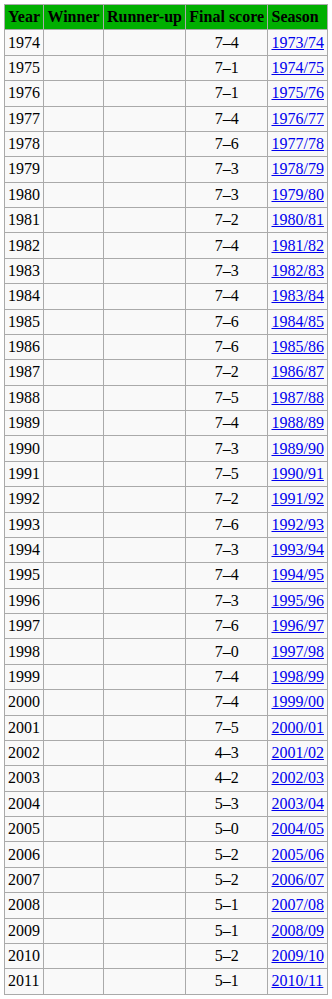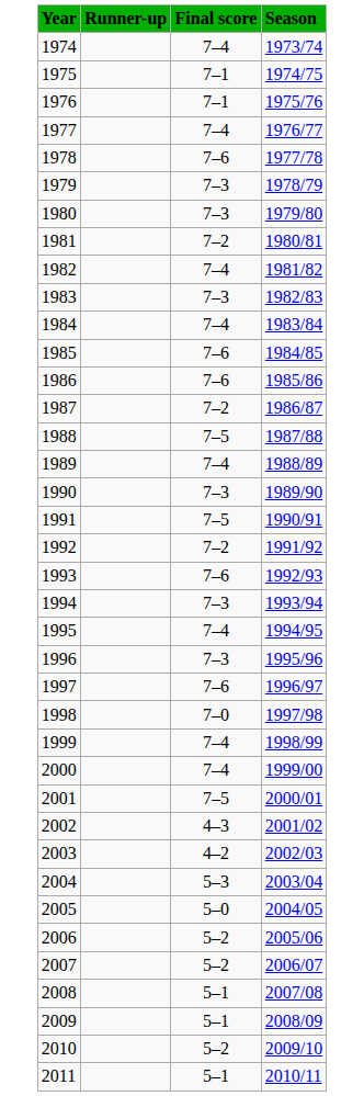- column: Winner
